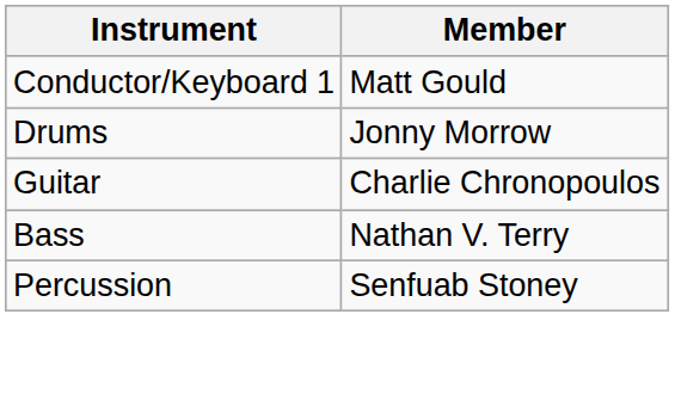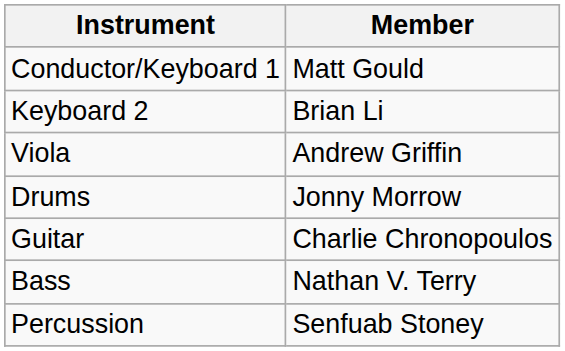+ row: Keyboard 2 | Brian Li
+ row: Viola | Andrew Griffin
